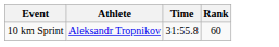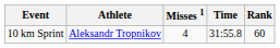+ column: Misses 1 | 4
